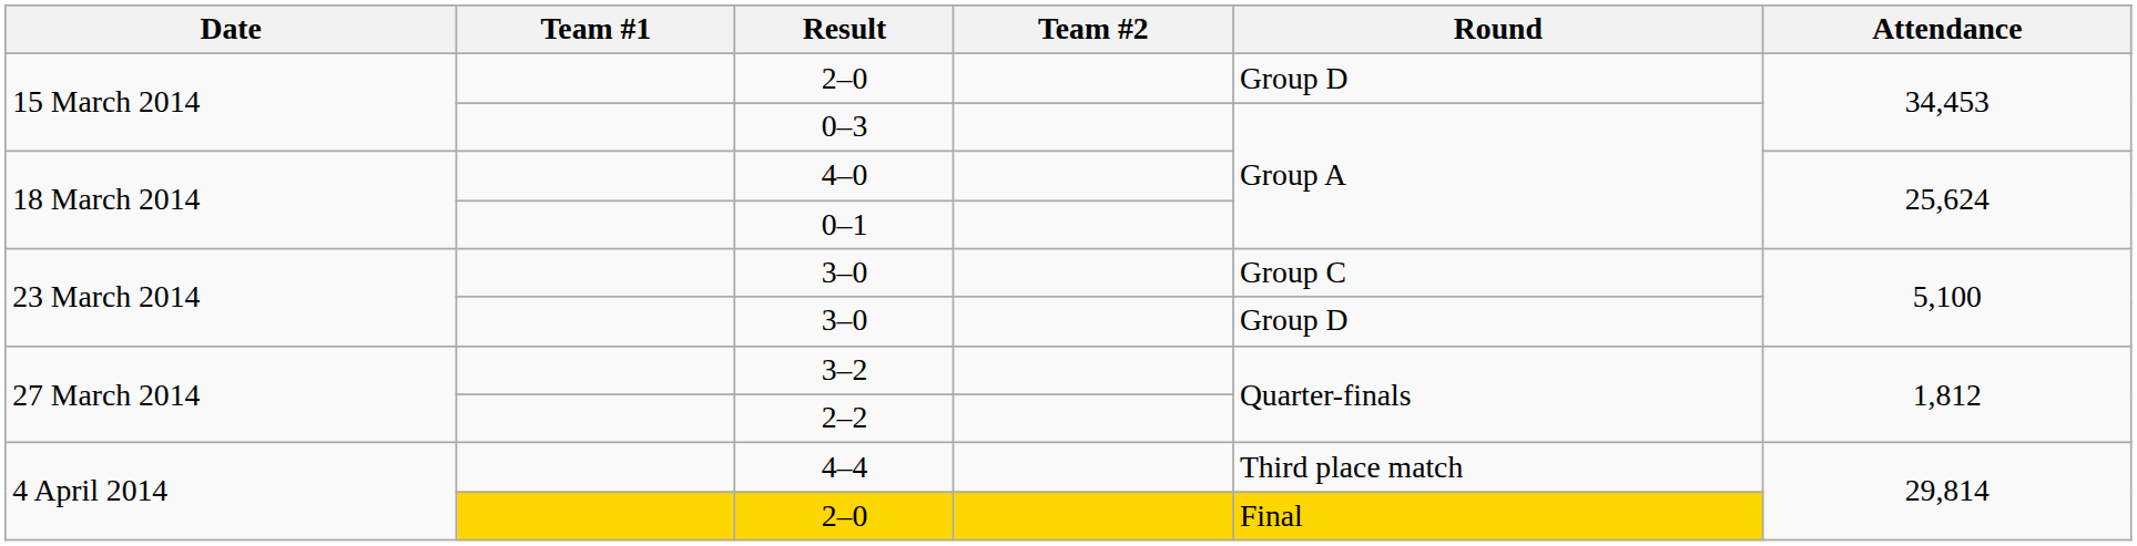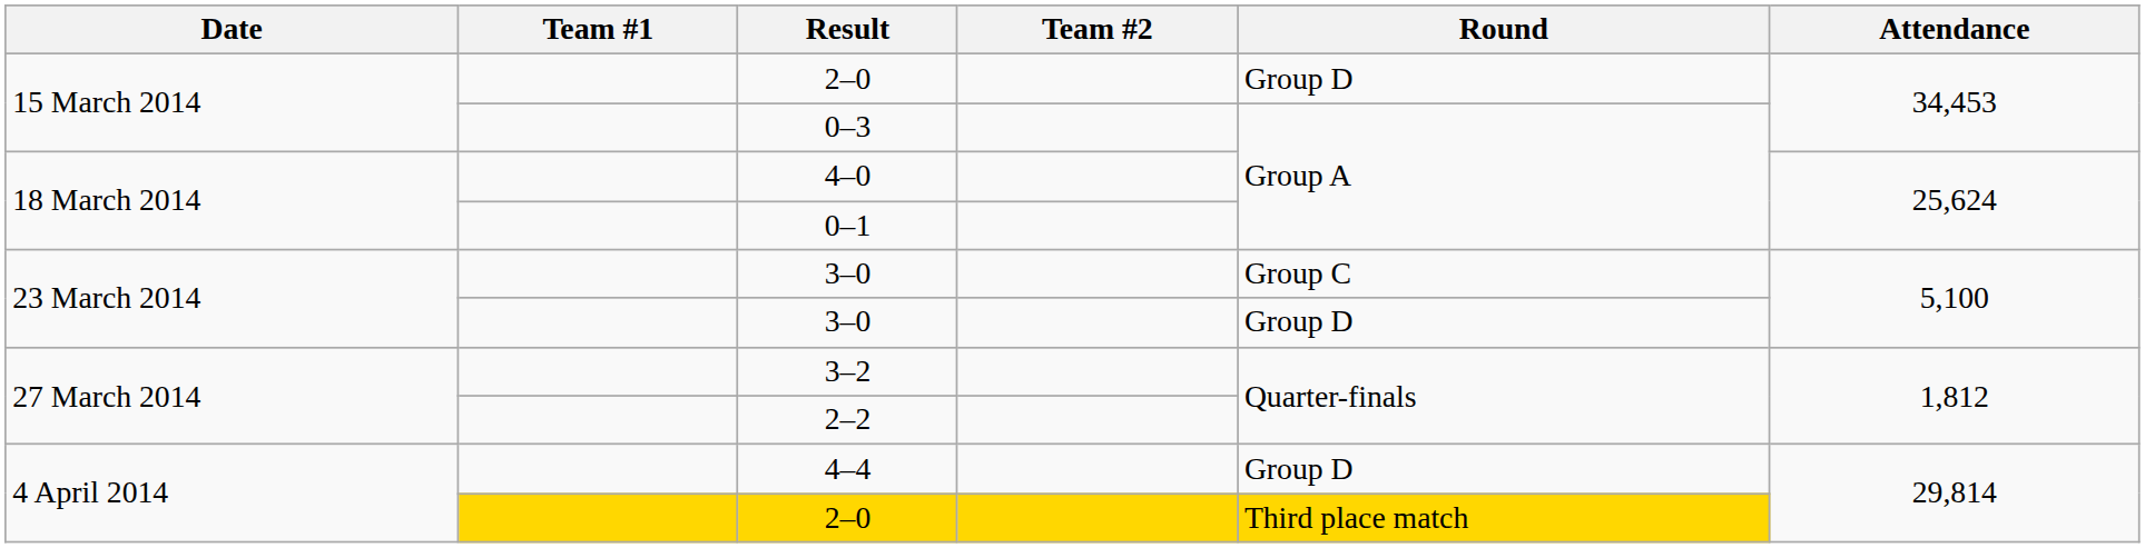4–4 | Round: Third place match -> Group D
4 April 2014 / 2–0 | Round: Final -> Third place match
